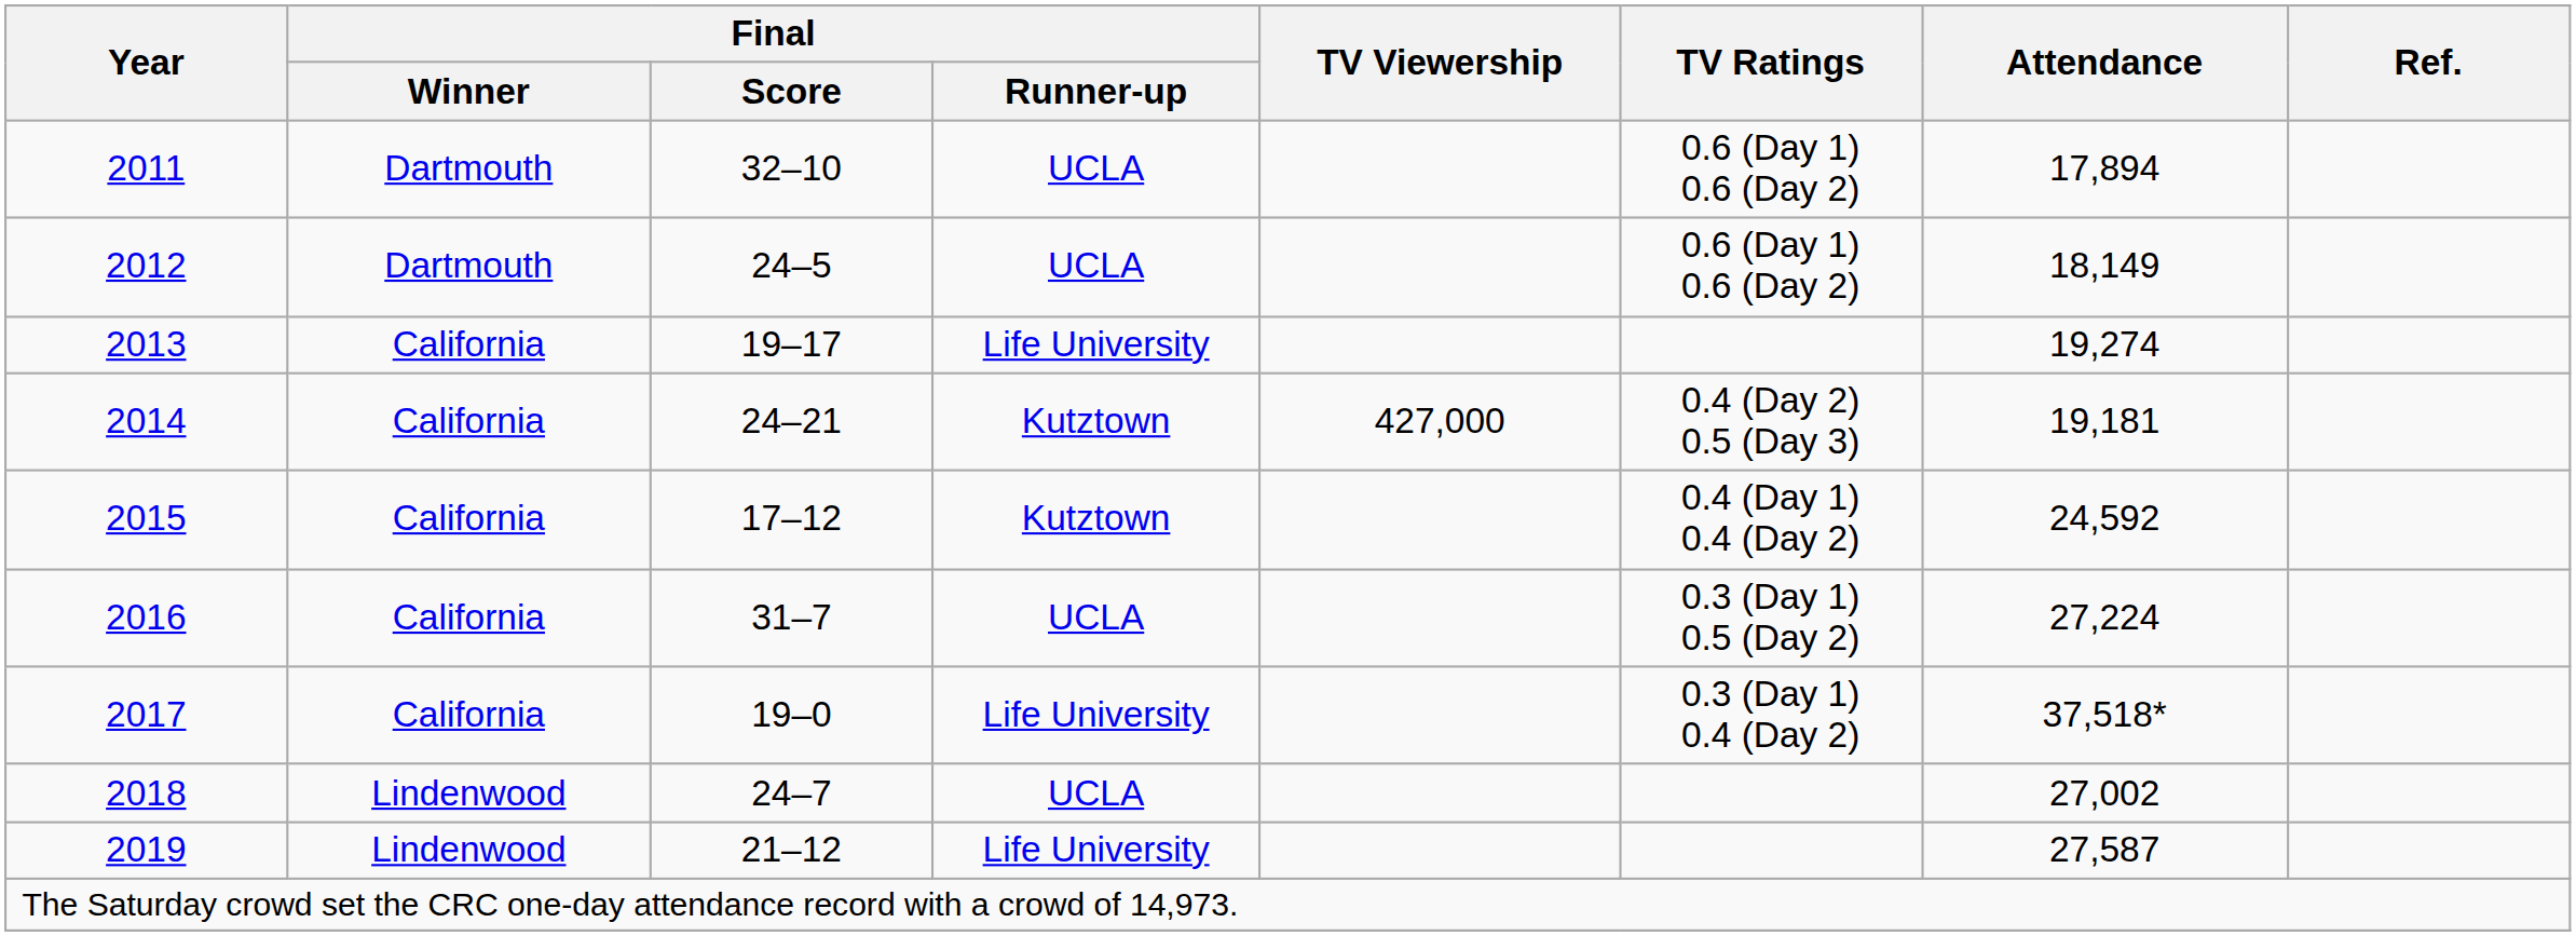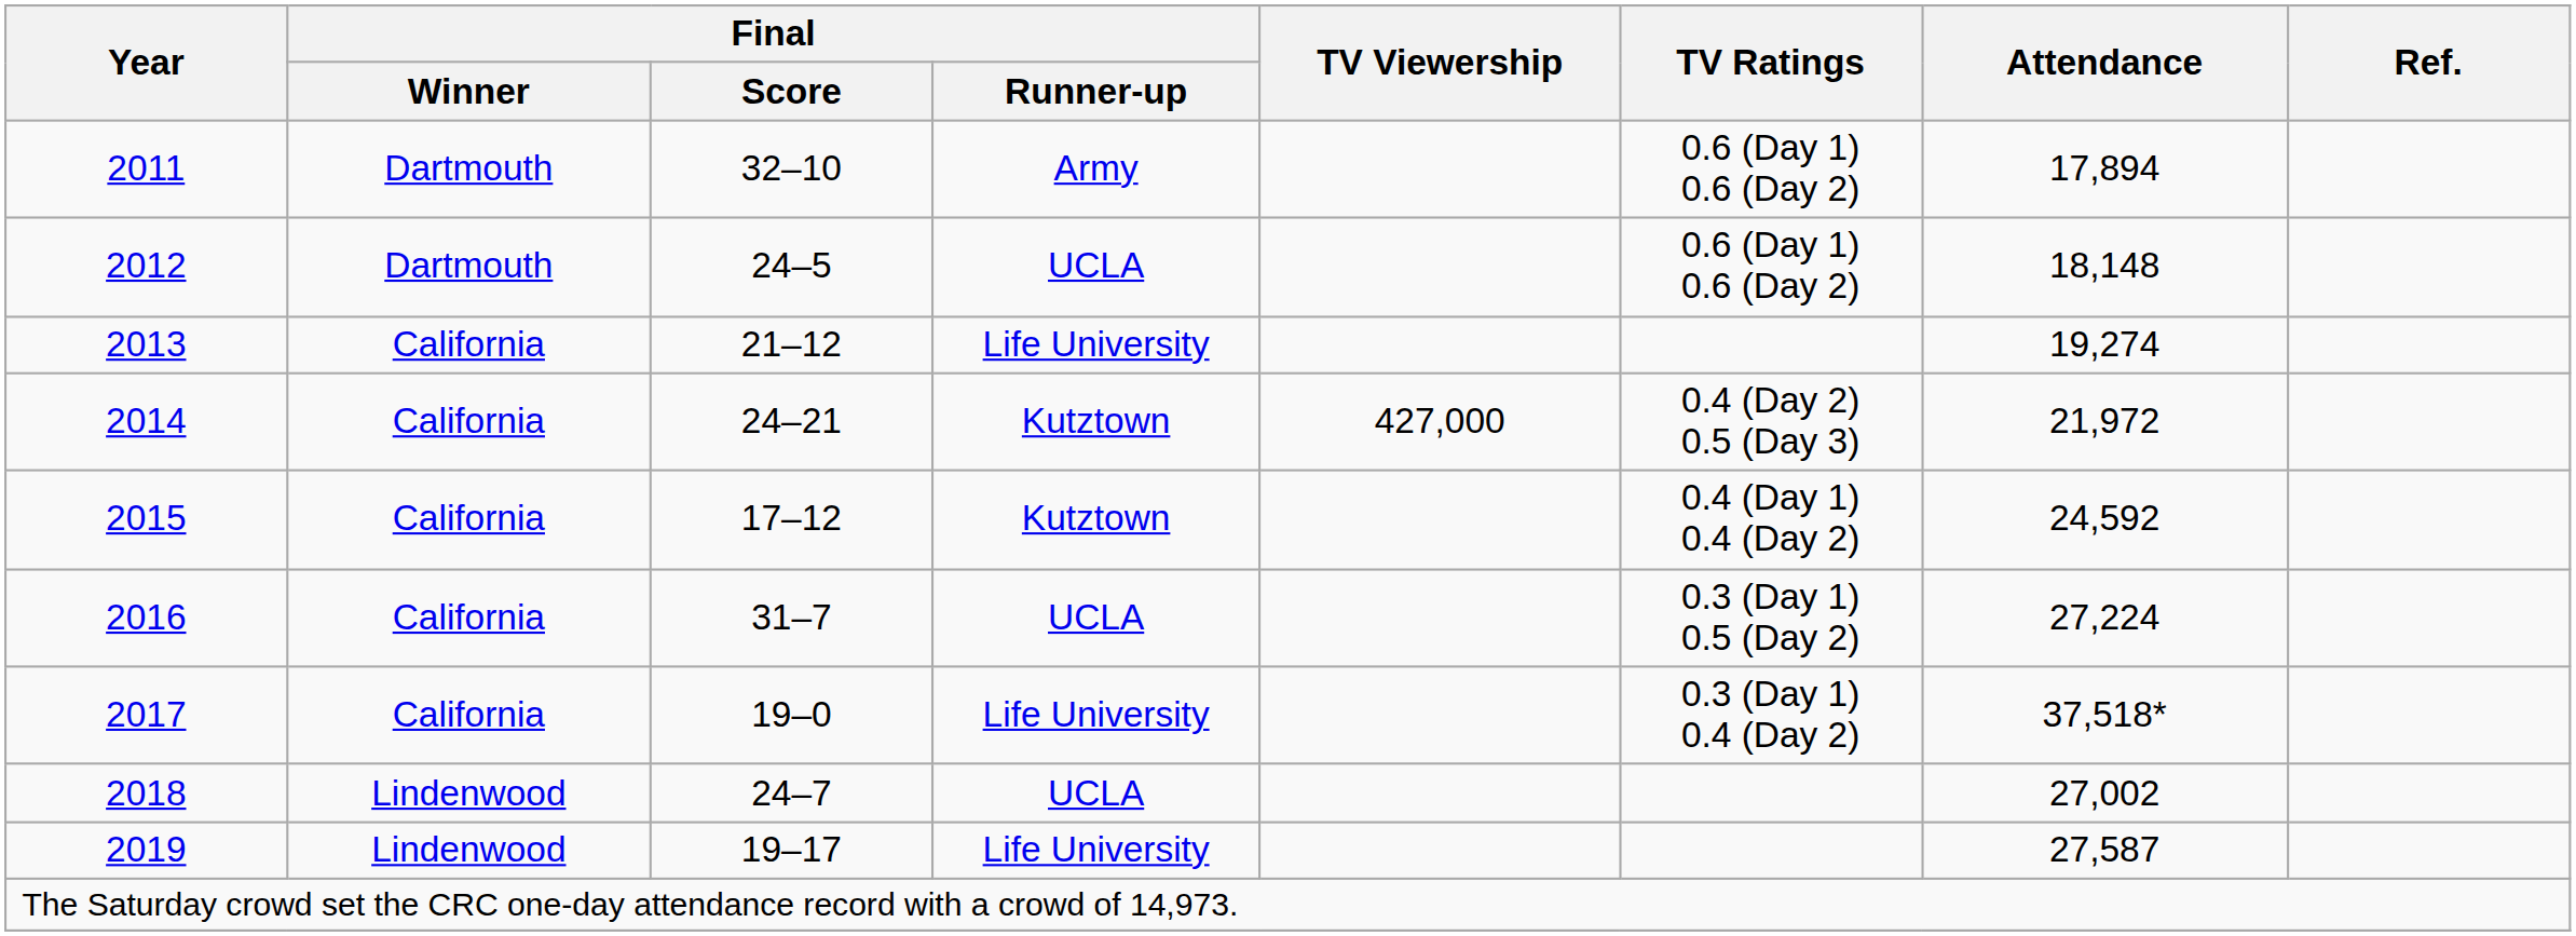2011 | Final / Runner-up: UCLA -> Army
2012 | Attendance: 18,149 -> 18,148
2013 | Final / Score: 19–17 -> 21–12
2014 | Attendance: 19,181 -> 21,972
2019 | Final / Score: 21–12 -> 19–17
